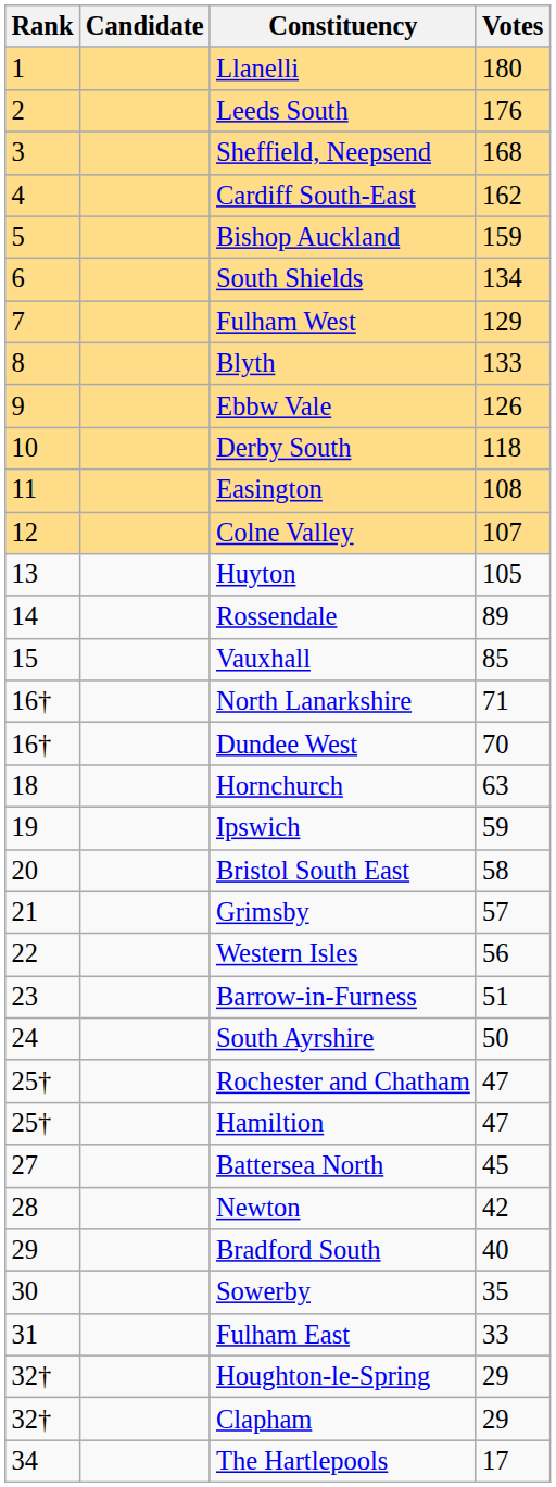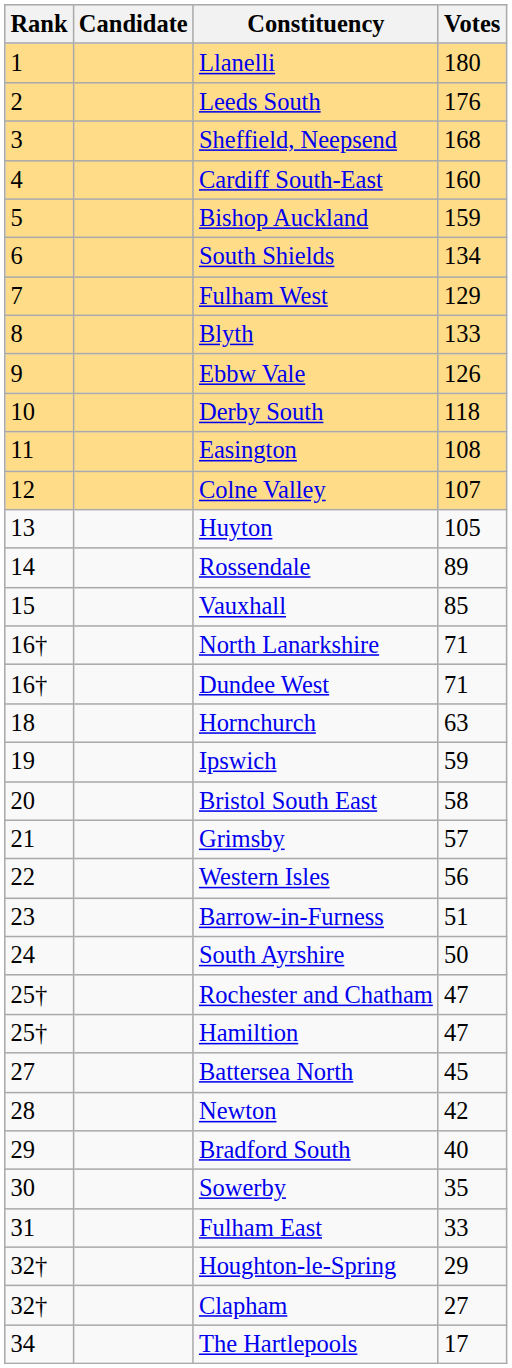Cardiff South-East | Votes: 162 -> 160
Dundee West | Votes: 70 -> 71
Clapham | Votes: 29 -> 27
